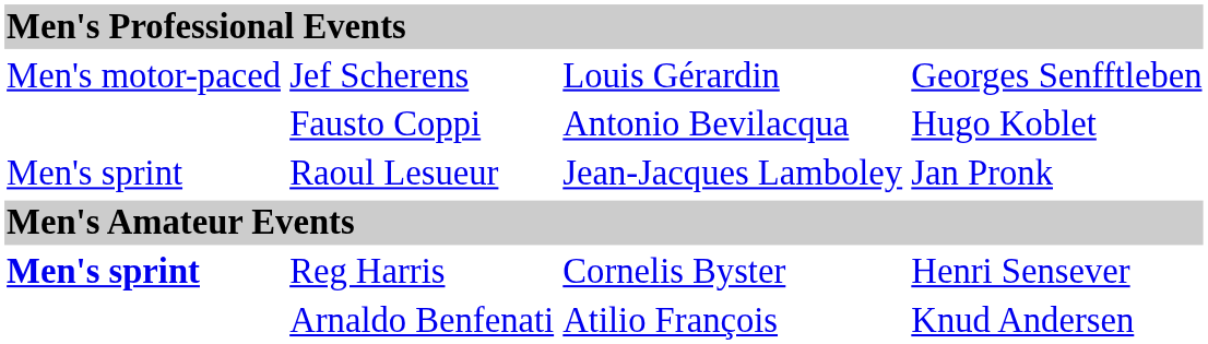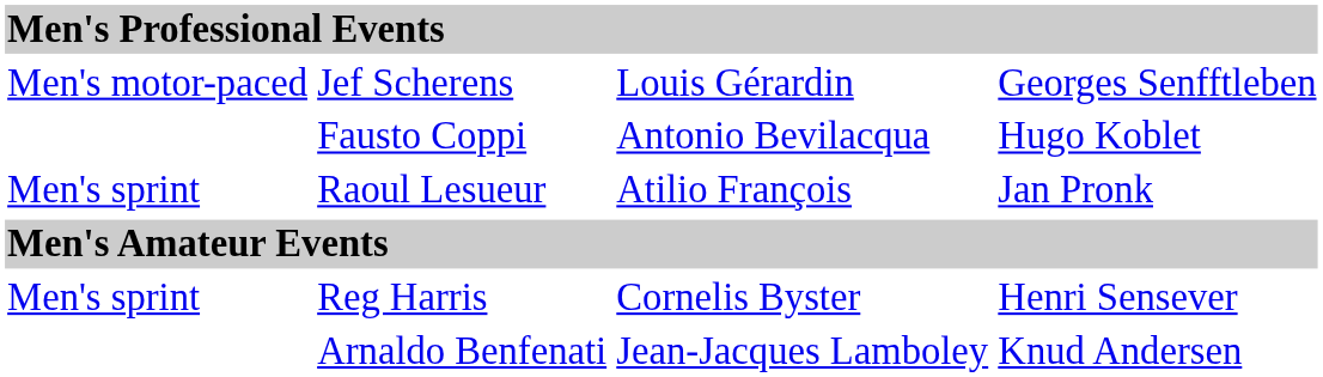Raoul Lesueur | column 3: Jean-Jacques Lamboley -> Atilio François
Reg Harris | column 1: bold -> normal
Arnaldo Benfenati | column 3: Atilio François -> Jean-Jacques Lamboley
